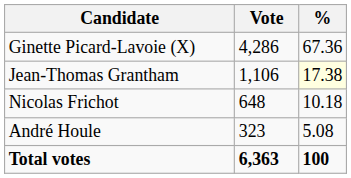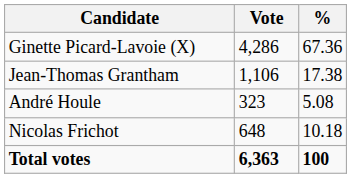Jean-Thomas Grantham | %: lightyellow background -> no background
rows swapped: Nicolas Frichot <-> André Houle
